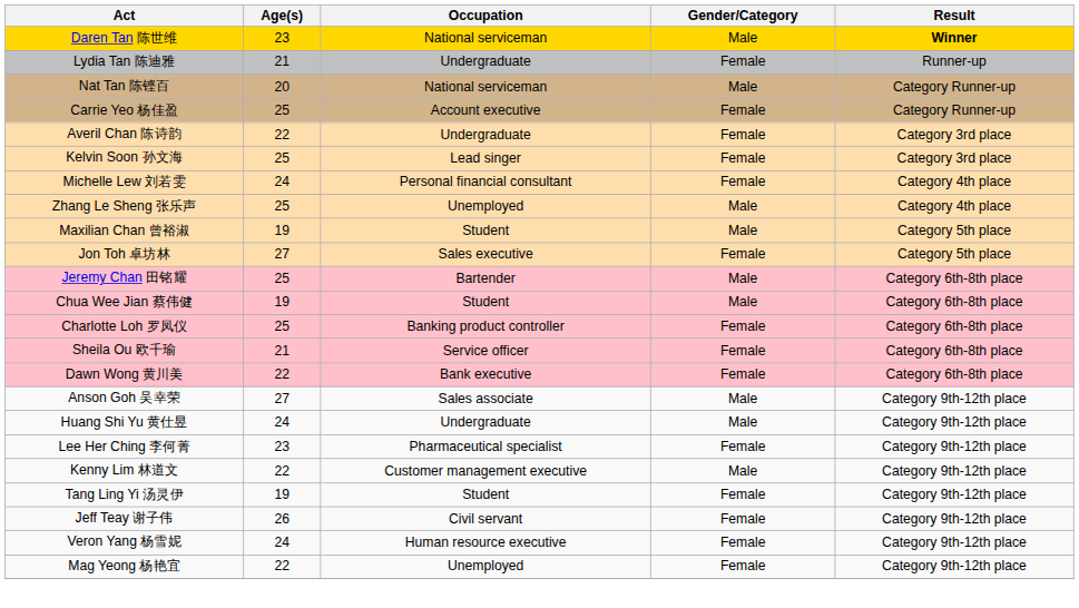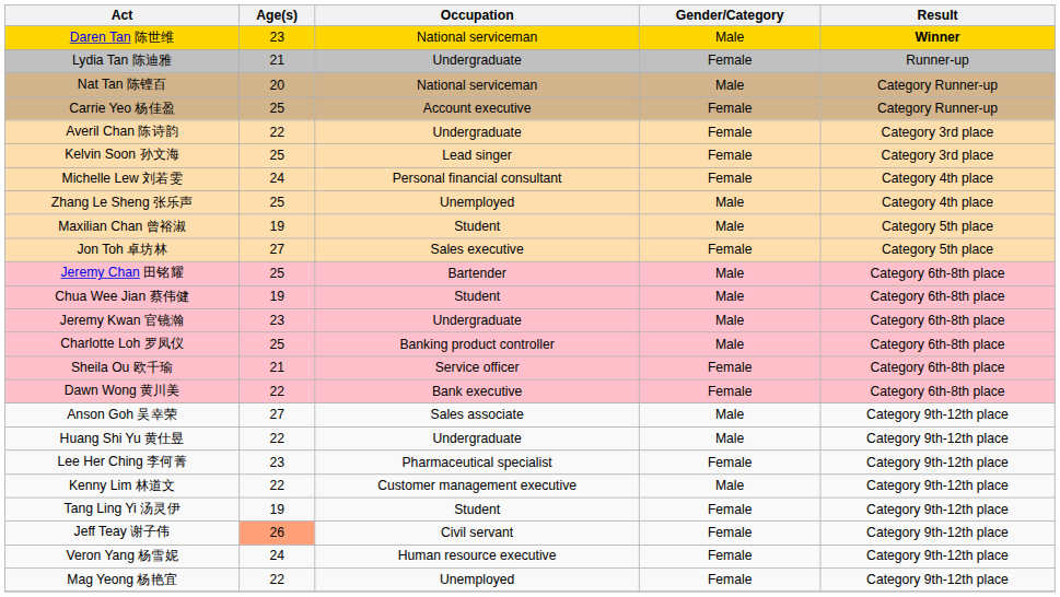+ row: Jeremy Kwan 官镜瀚 | 23 | Undergraduate | Male | Category 6th-8th place
Charlotte Loh 罗凤仪 | Gender/Category: Female -> Male
Huang Shi Yu 黄仕昱 | Age(s): 24 -> 22
Jeff Teay 谢子伟 | Age(s): no background -> lightsalmon background
